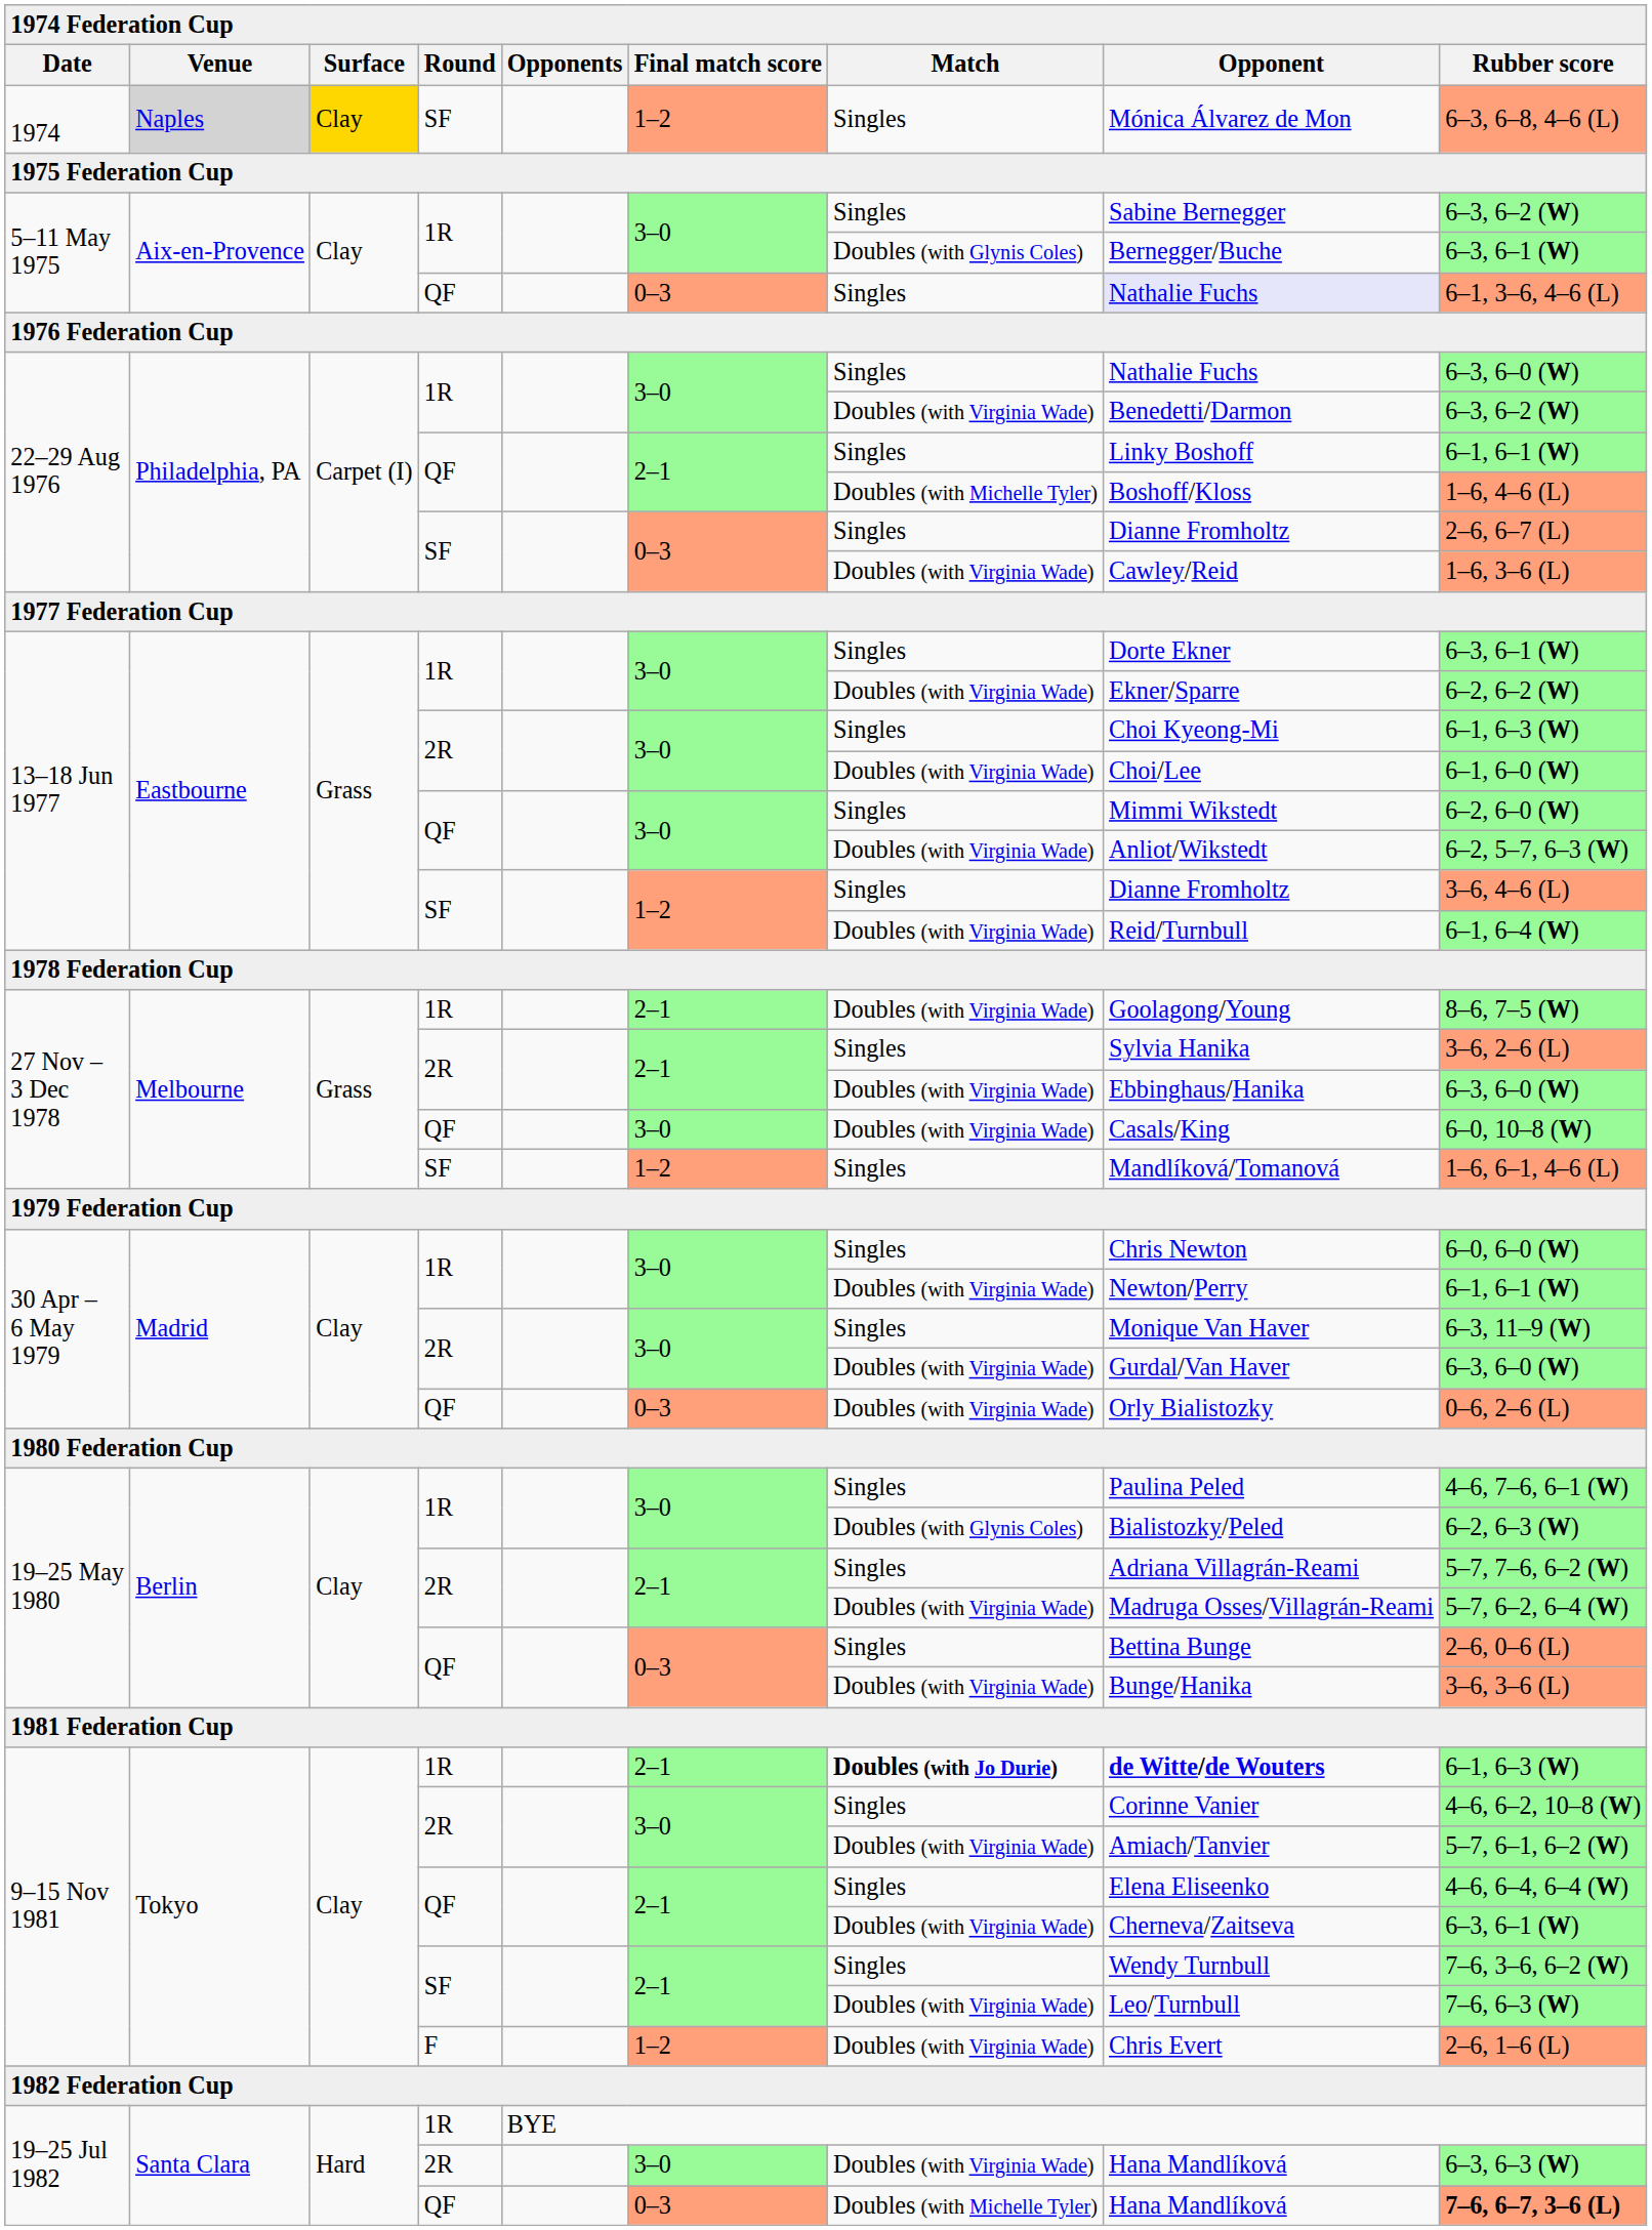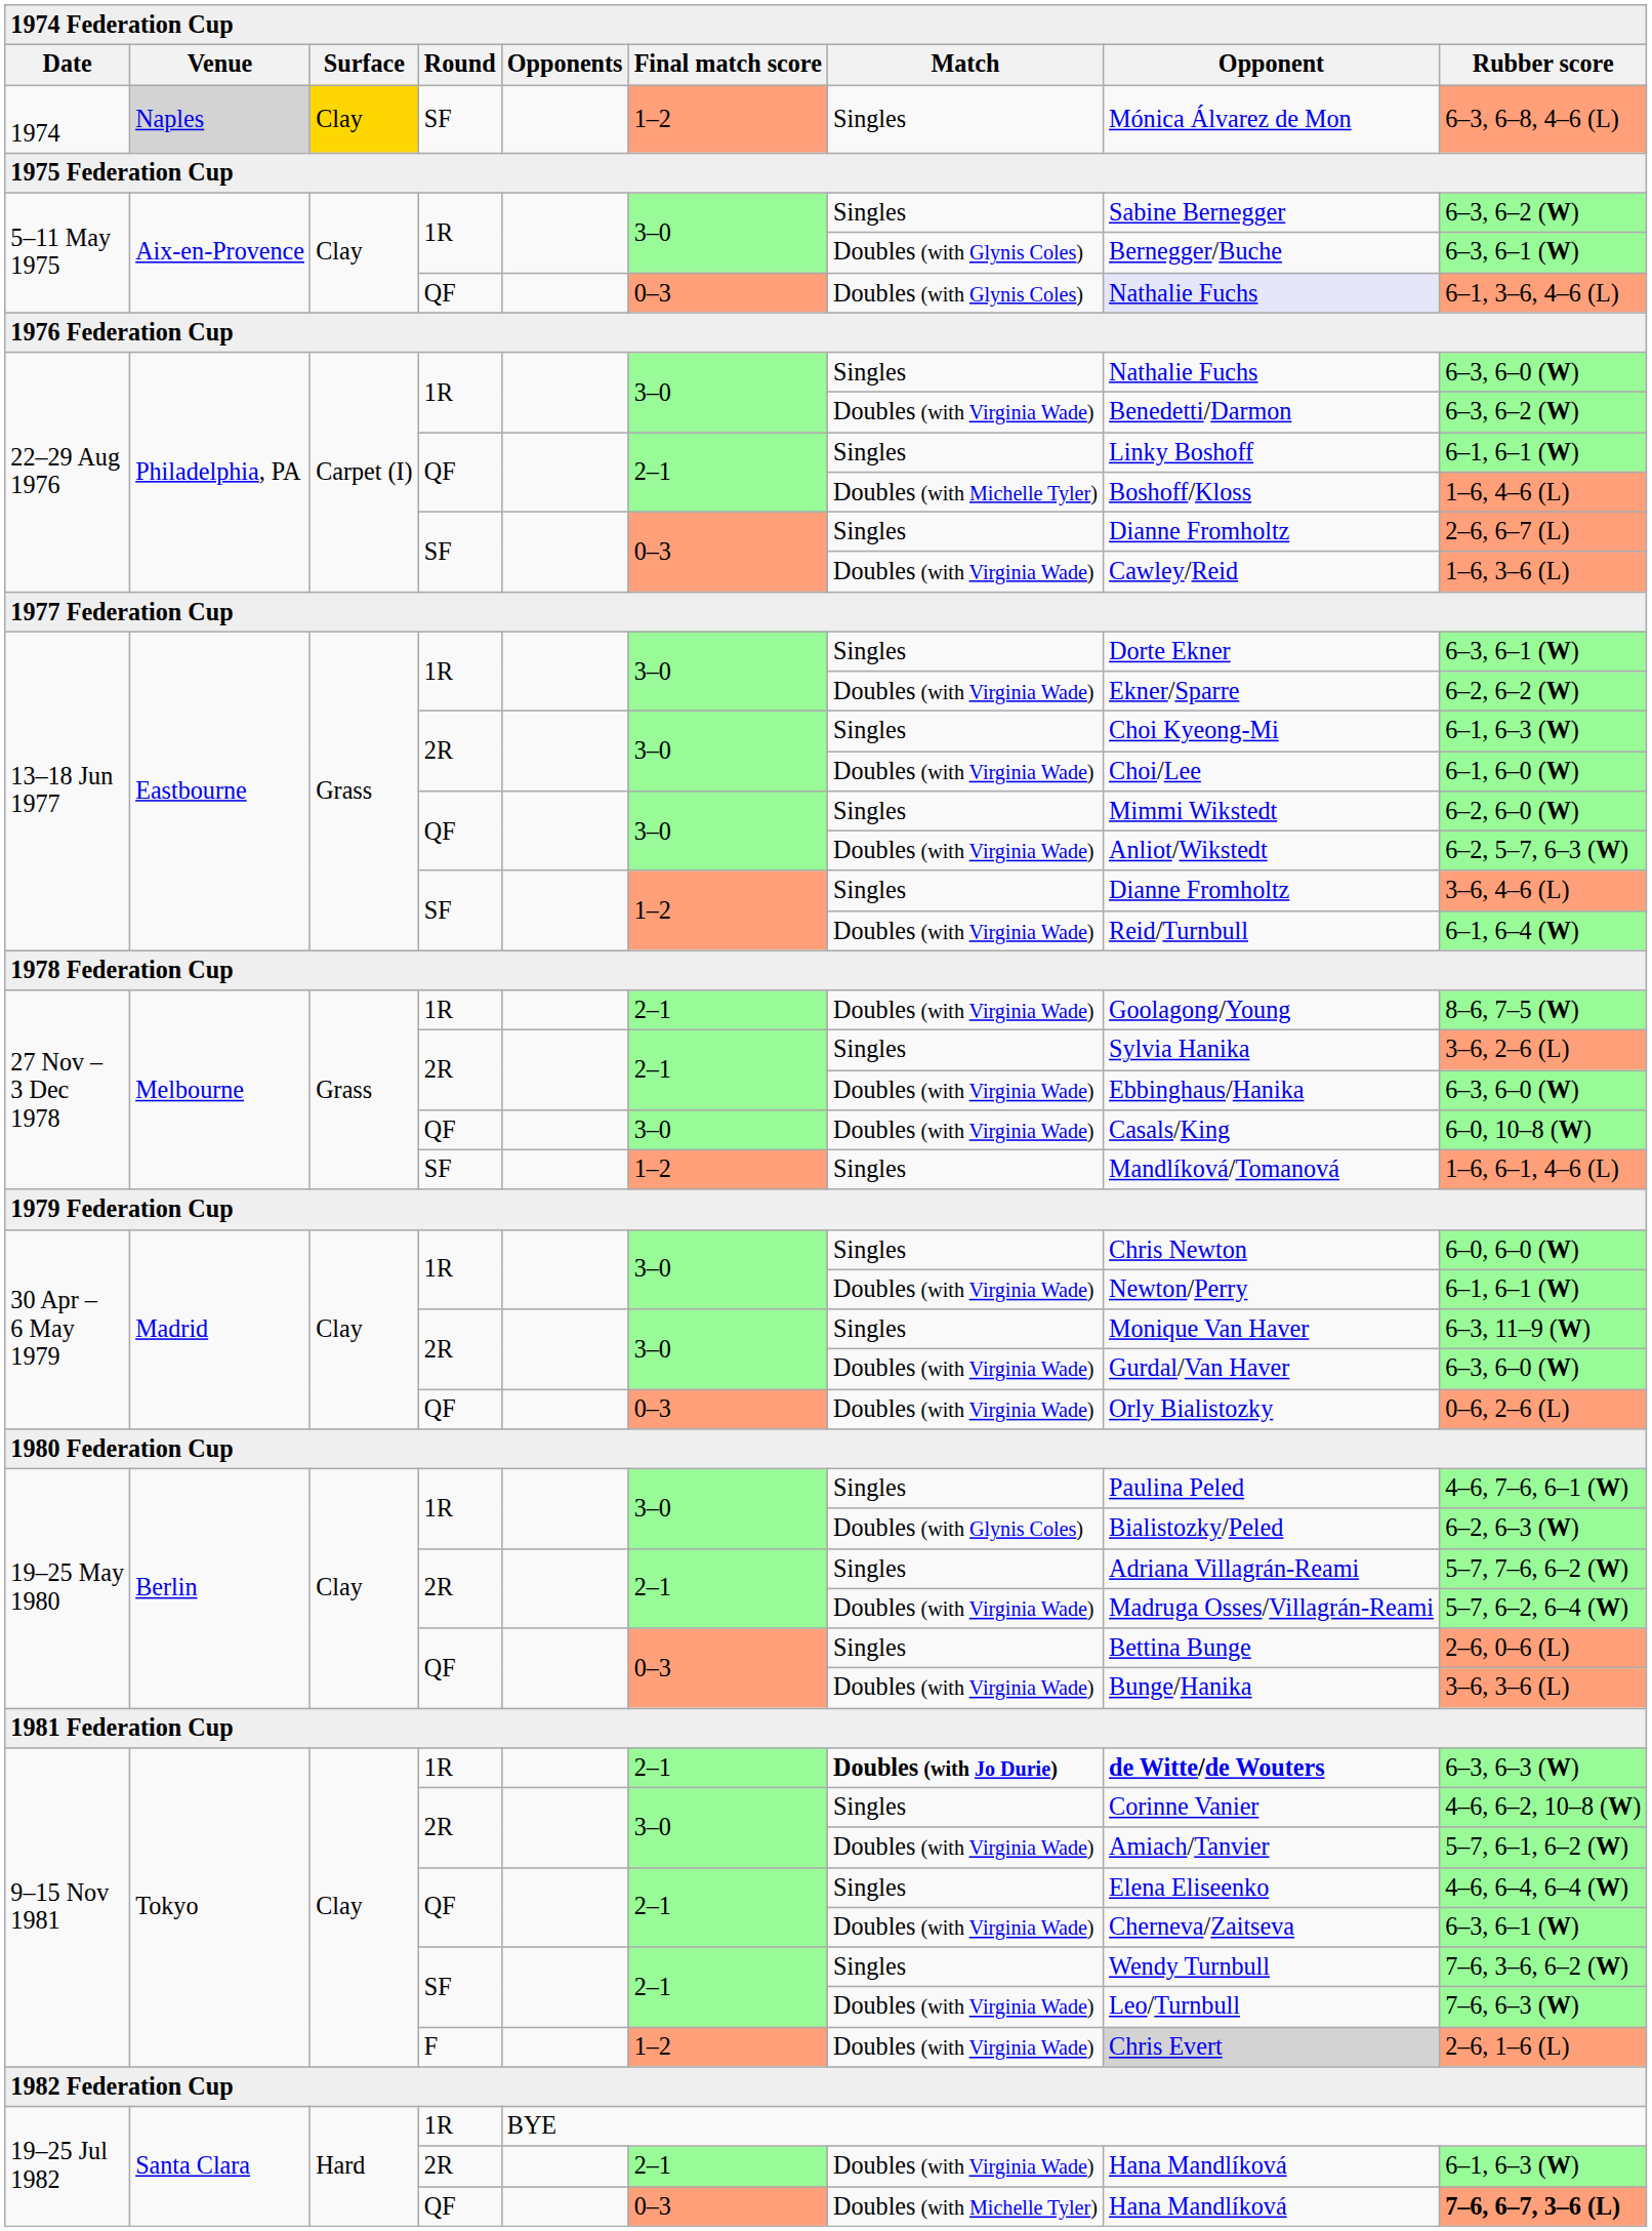5–11 May 1975 / QF | Match: Singles -> Doubles (with Glynis Coles)
9–15 Nov 1981 / 1R | Rubber score: 6–1, 6–3 (W) -> 6–3, 6–3 (W)
9–15 Nov 1981 / F | Opponent: no background -> lightgrey background
19–25 Jul 1982 / 2R | Final match score: 3–0 -> 2–1
19–25 Jul 1982 / 2R | Rubber score: 6–3, 6–3 (W) -> 6–1, 6–3 (W)
